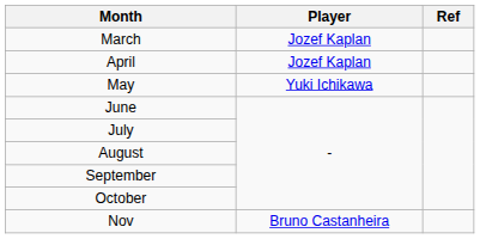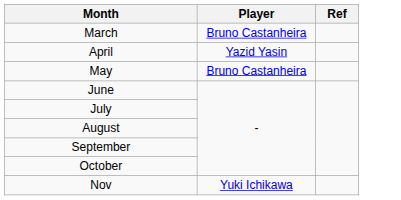March | Player: Jozef Kaplan -> Bruno Castanheira
April | Player: Jozef Kaplan -> Yazid Yasin
May | Player: Yuki Ichikawa -> Bruno Castanheira
Nov | Player: Bruno Castanheira -> Yuki Ichikawa
